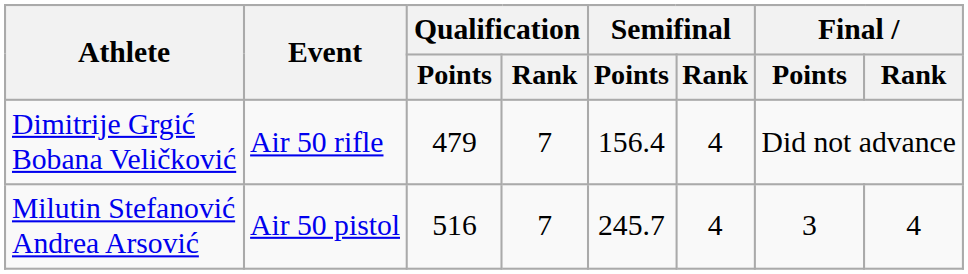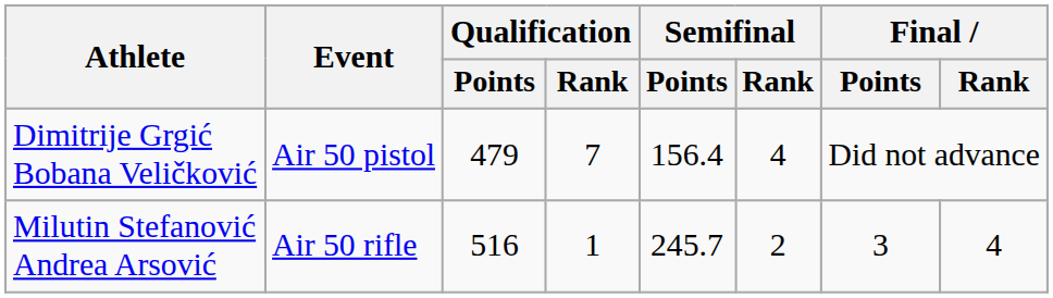Dimitrije Grgić Bobana Veličković | Event: Air 50 rifle -> Air 50 pistol
Milutin Stefanović Andrea Arsović | Event: Air 50 pistol -> Air 50 rifle
Milutin Stefanović Andrea Arsović | Qualification / Rank: 7 -> 1
Milutin Stefanović Andrea Arsović | Semifinal / Rank: 4 -> 2
